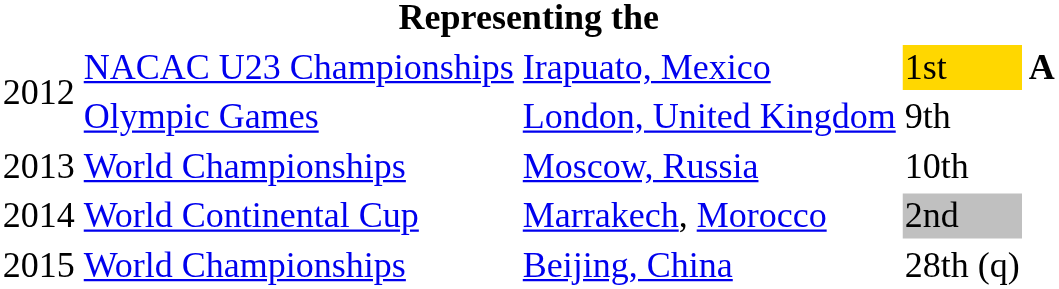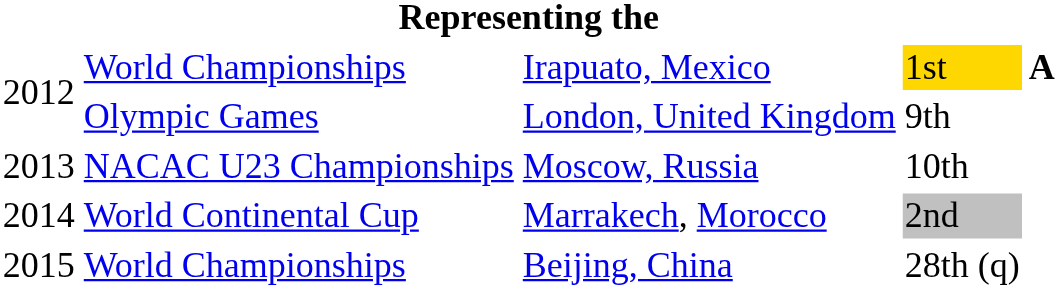Irapuato, Mexico | column 2: NACAC U23 Championships -> World Championships
Moscow, Russia | column 2: World Championships -> NACAC U23 Championships
